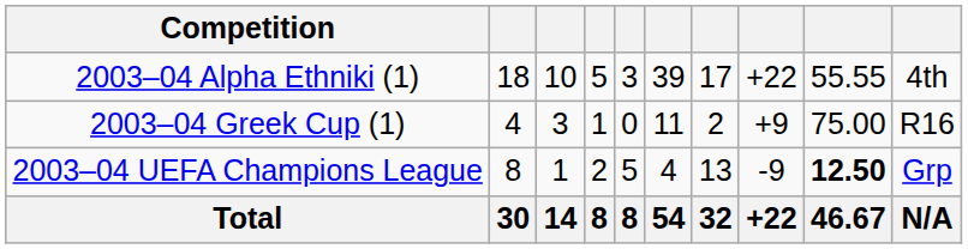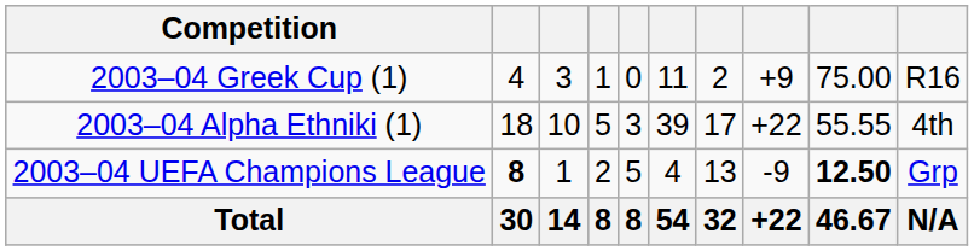rows swapped: 2003–04 Alpha Ethniki (1) <-> 2003–04 Greek Cup (1)
2003–04 UEFA Champions League | column 2: normal -> bold
